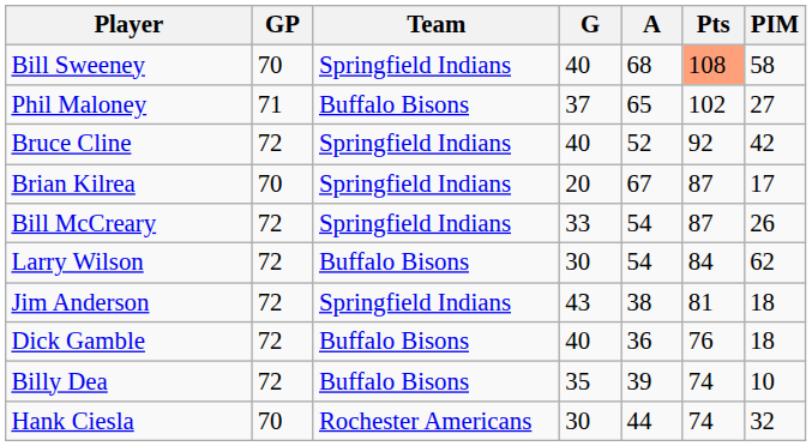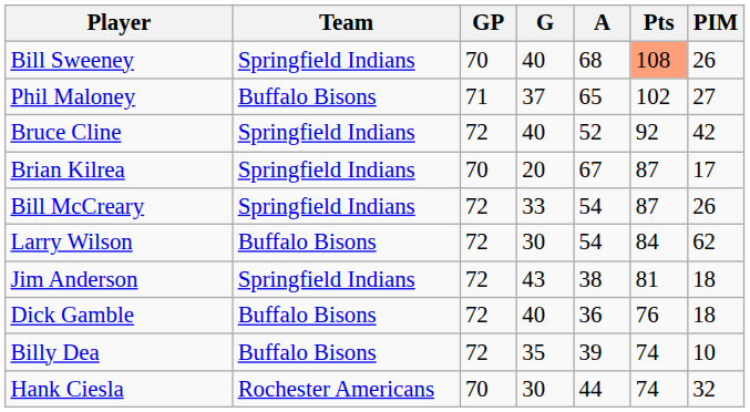columns swapped: Team <-> GP
Bill Sweeney | PIM: 58 -> 26
